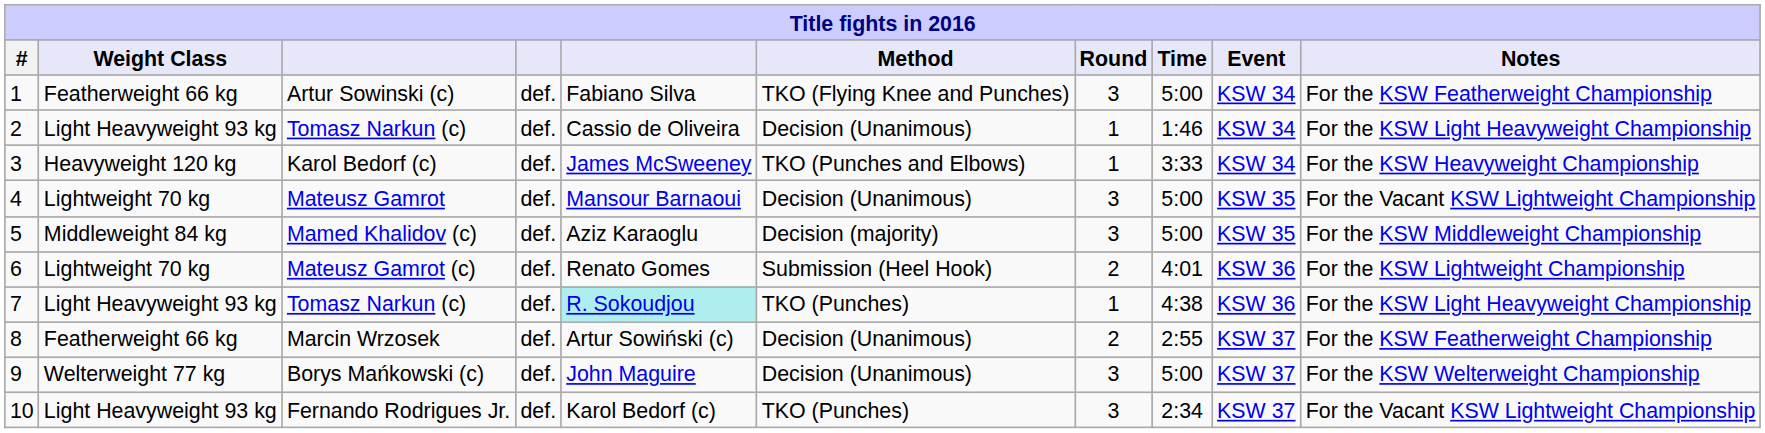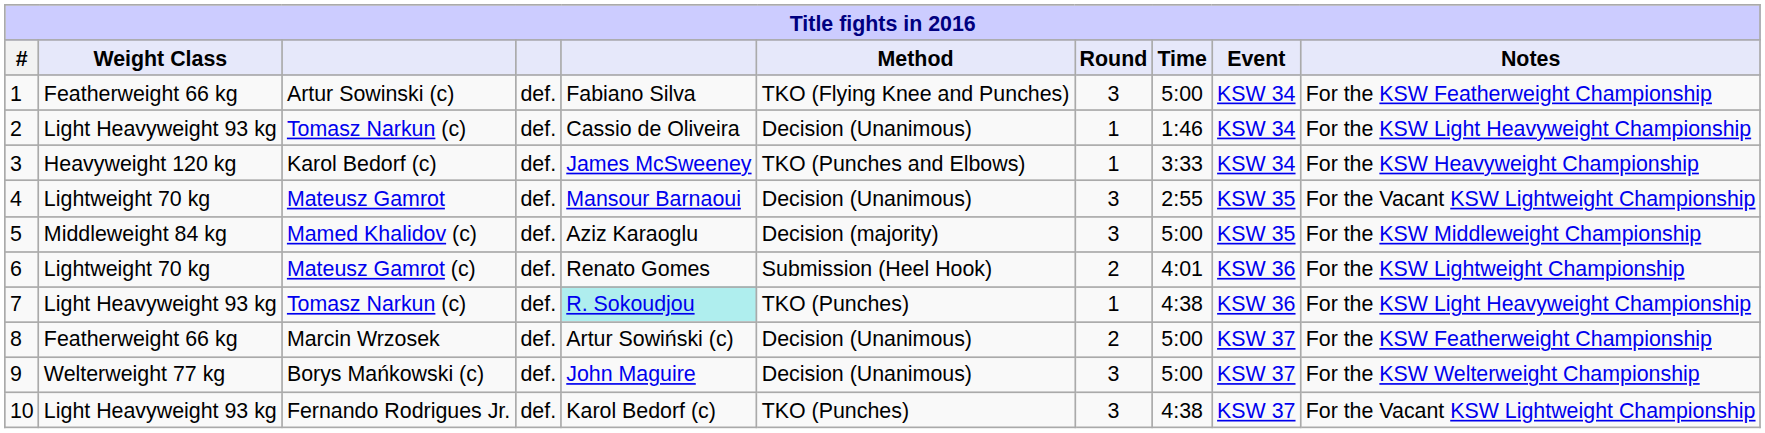Mateusz Gamrot | Time: 5:00 -> 2:55
Marcin Wrzosek | Time: 2:55 -> 5:00
Fernando Rodrigues Jr. | Time: 2:34 -> 4:38
